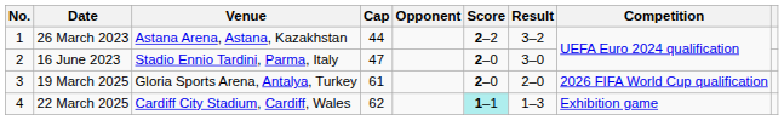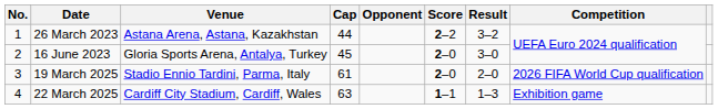16 June 2023 | Venue: Stadio Ennio Tardini, Parma, Italy -> Gloria Sports Arena, Antalya, Turkey
16 June 2023 | Cap: 47 -> 45
19 March 2025 | Venue: Gloria Sports Arena, Antalya, Turkey -> Stadio Ennio Tardini, Parma, Italy
22 March 2025 | Cap: 62 -> 63
22 March 2025 | Score: paleturquoise background -> no background
